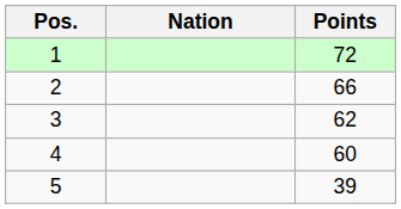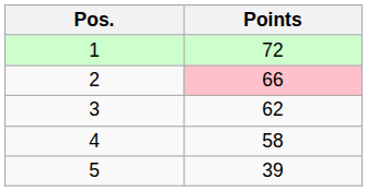- column: Nation
2 | Points: no background -> pink background
4 | Points: 60 -> 58
